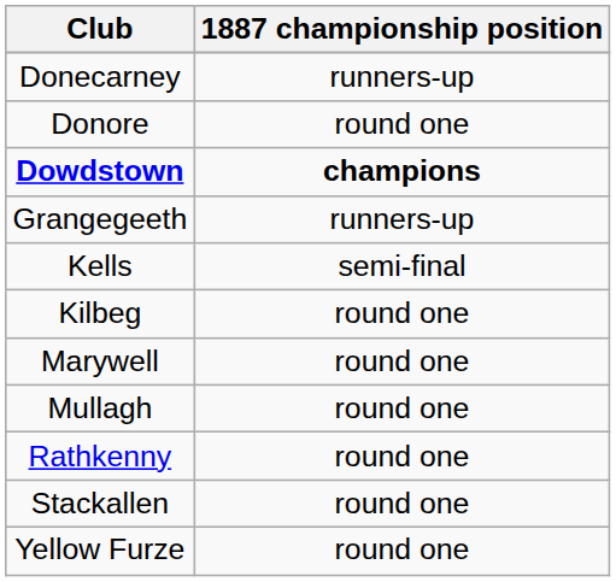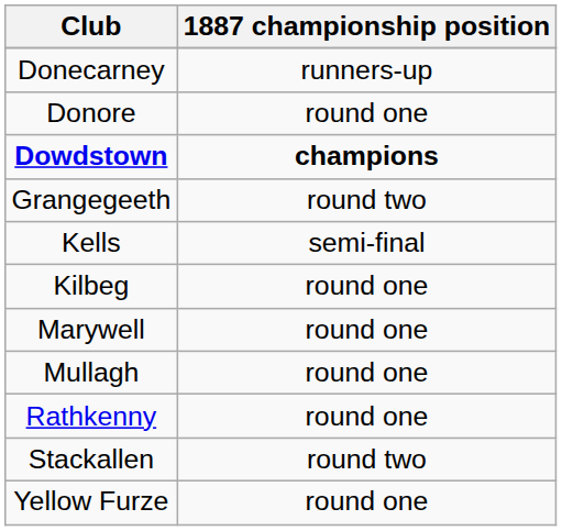Grangegeeth | 1887 championship position: runners-up -> round two
Stackallen | 1887 championship position: round one -> round two
